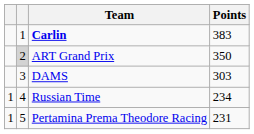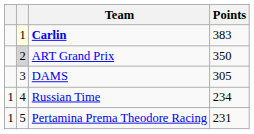Carlin | column 2: no background -> lightyellow background
DAMS | Points: 303 -> 305
